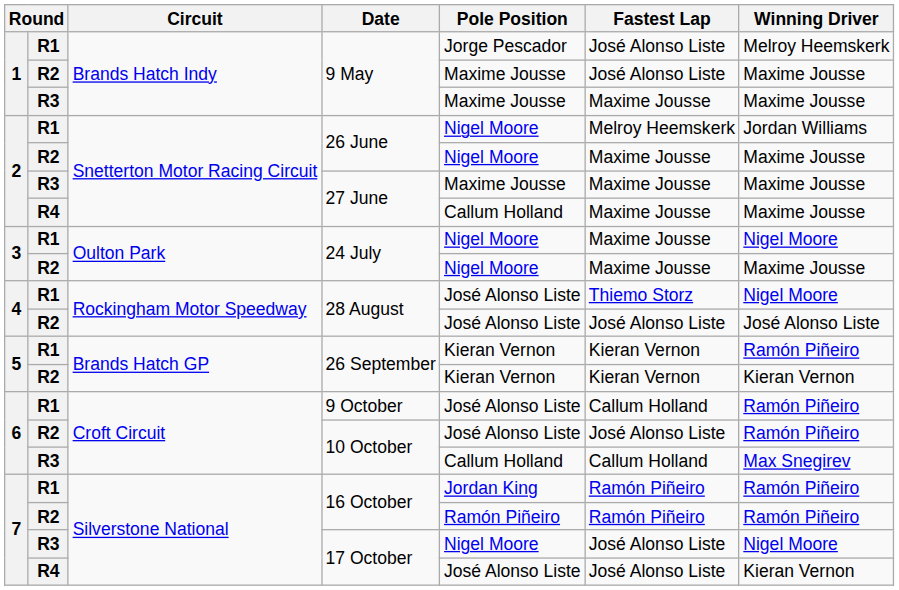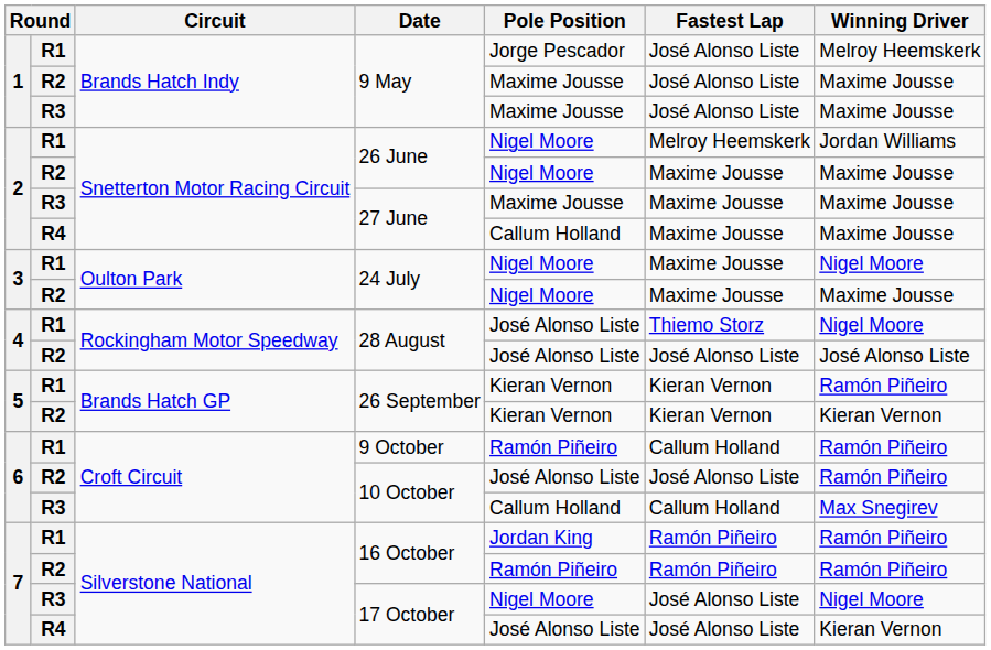R3 / 9 May | Fastest Lap: Maxime Jousse -> José Alonso Liste
9 October | Pole Position: José Alonso Liste -> Ramón Piñeiro
